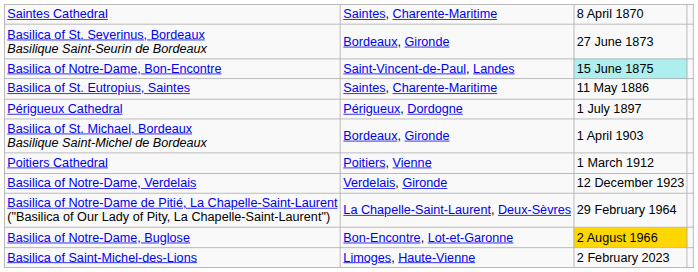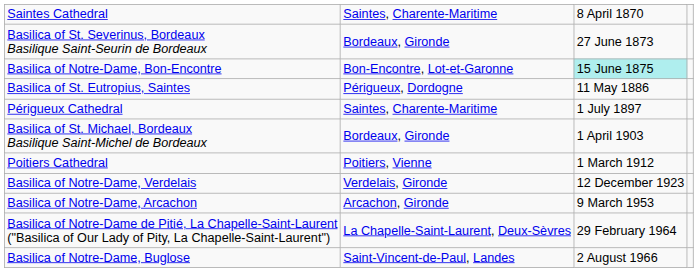Basilica of Notre-Dame, Bon-Encontre | column 2: Saint-Vincent-de-Paul, Landes -> Bon-Encontre, Lot-et-Garonne
Basilica of St. Eutropius, Saintes | column 2: Saintes, Charente-Maritime -> Périgueux, Dordogne
Périgueux Cathedral | column 2: Périgueux, Dordogne -> Saintes, Charente-Maritime
+ row: Basilica of Notre-Dame, Arcachon | Arcachon, Gironde | 9 March 1953
Basilica of Notre-Dame, Buglose | column 2: Bon-Encontre, Lot-et-Garonne -> Saint-Vincent-de-Paul, Landes
Basilica of Notre-Dame, Buglose | column 3: gold background -> no background
- row: Basilica of Saint-Michel-des-Lions | Limoges, Haute-Vienne | 2 February 2023
